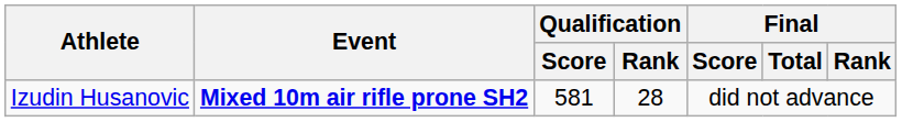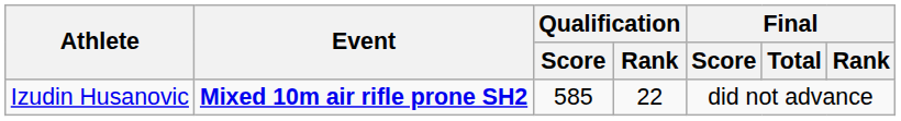Izudin Husanovic | Qualification / Score: 581 -> 585
Izudin Husanovic | Qualification / Rank: 28 -> 22
